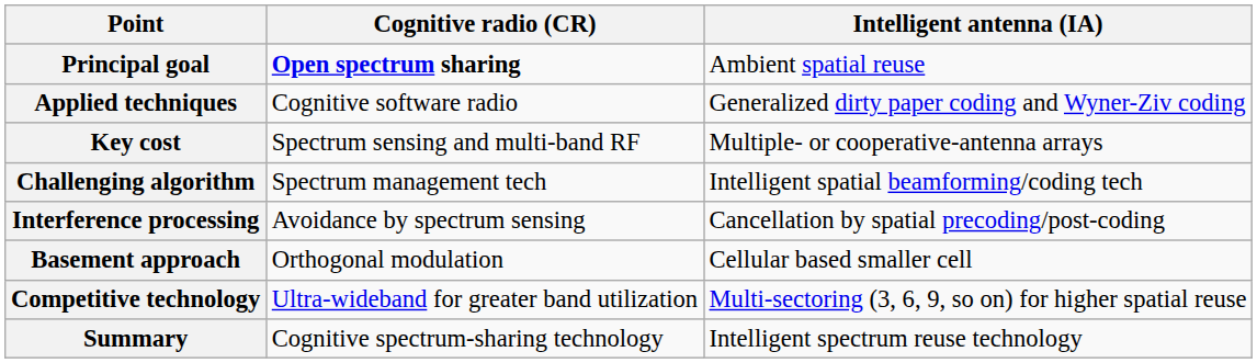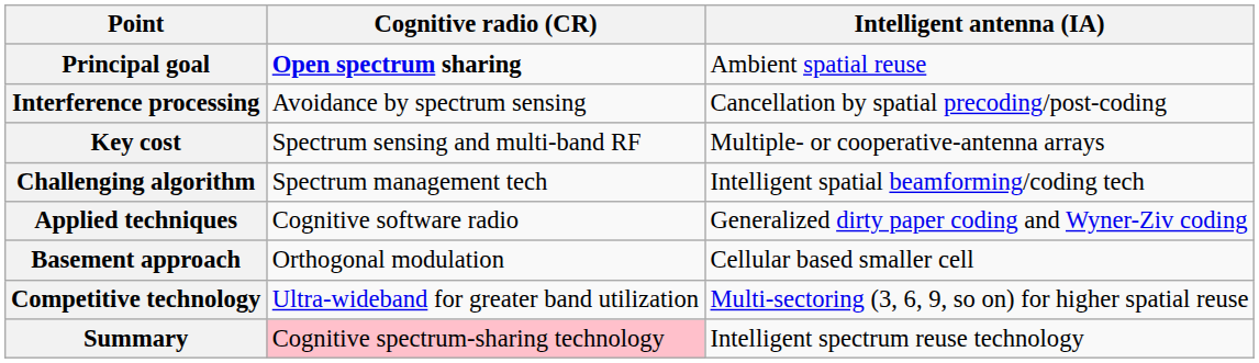rows swapped: Interference processing <-> Applied techniques
Summary | Cognitive radio (CR): no background -> pink background
